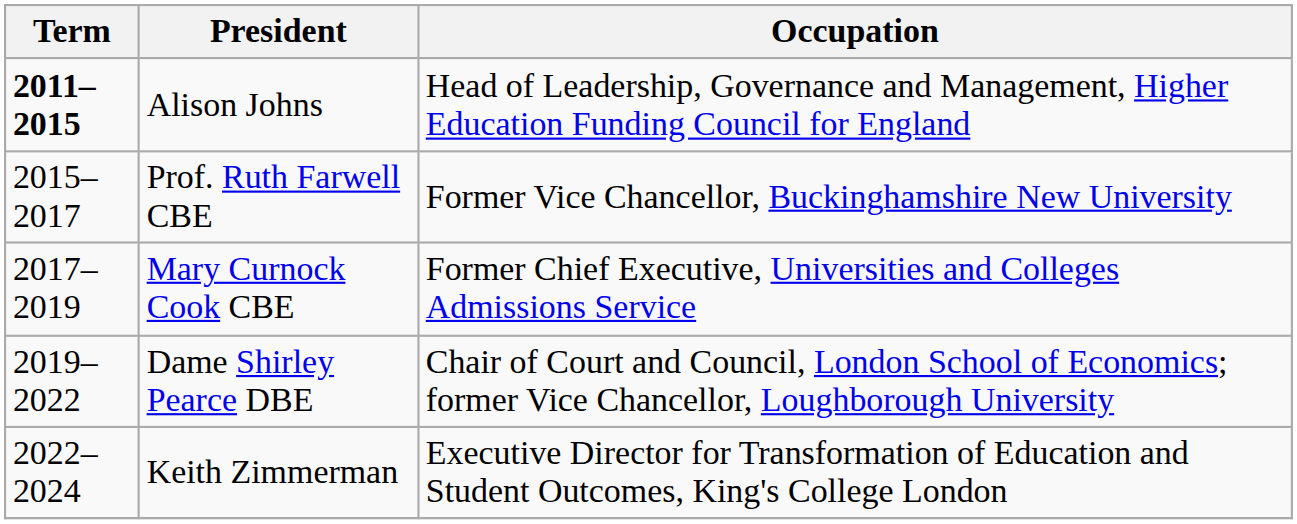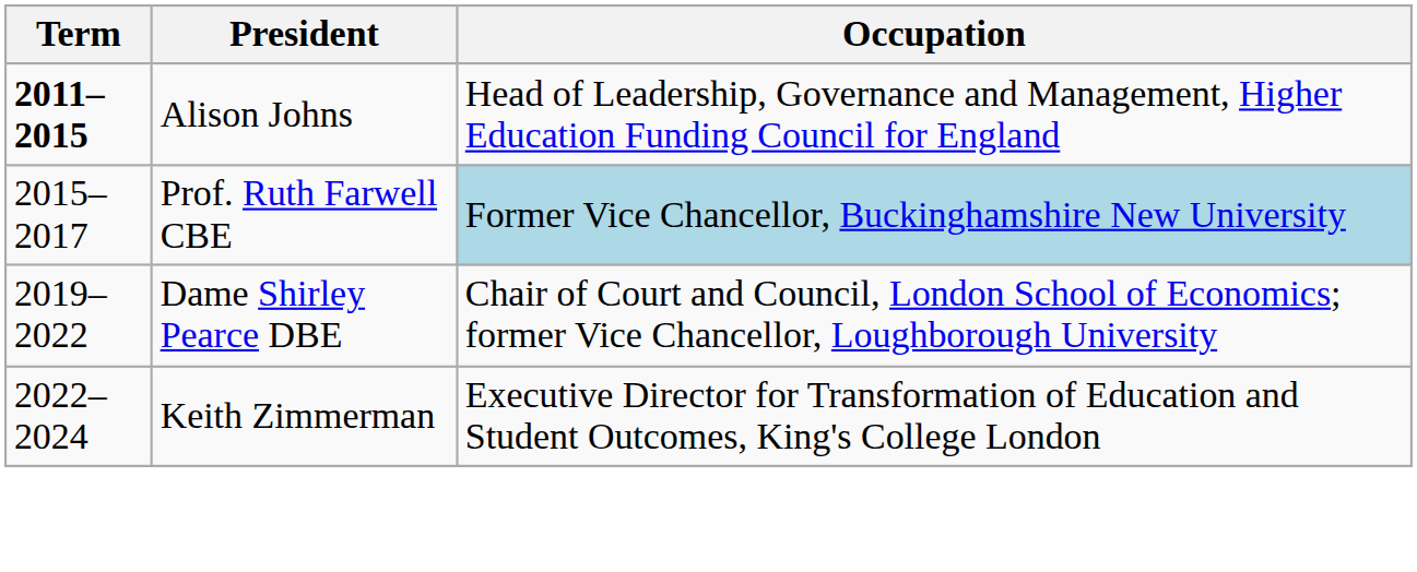Prof. Ruth Farwell CBE | Occupation: no background -> lightblue background
- row: 2017–2019 | Mary Curnock Cook CBE | Former Chief Executive, Universities and Colleges Admissions Service
